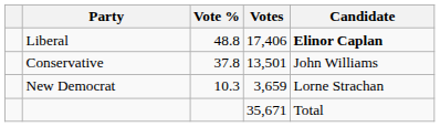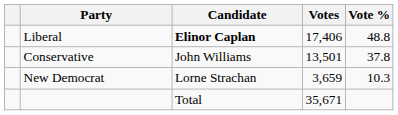columns swapped: Candidate <-> Vote %
